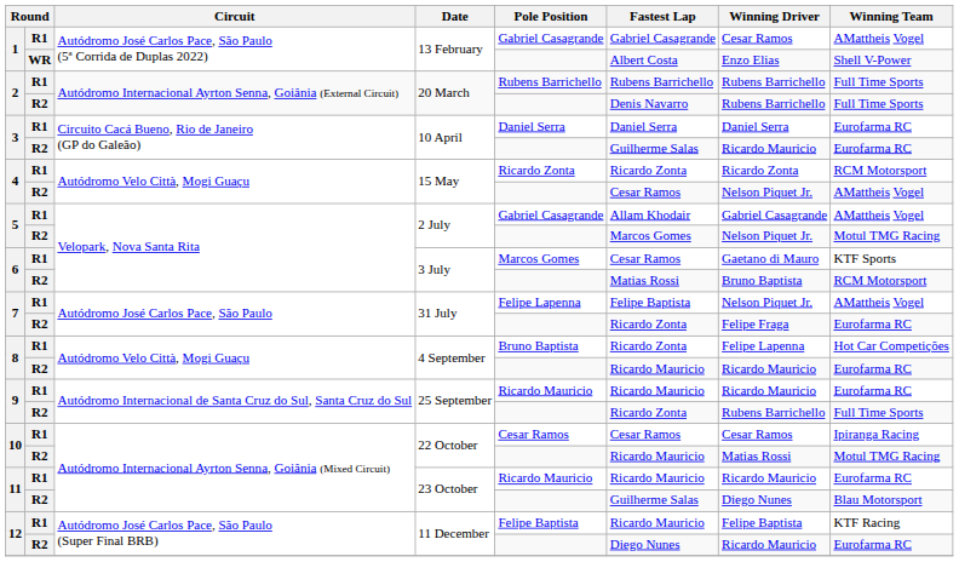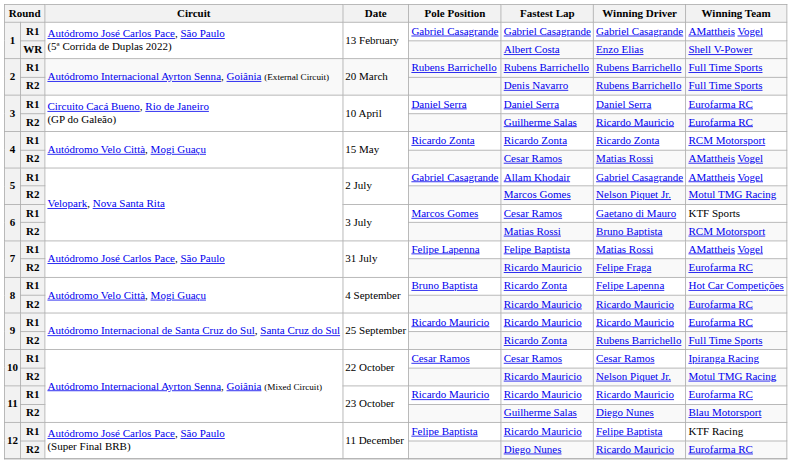1 / R1 | Winning Driver: Cesar Ramos -> Gabriel Casagrande
4 / R2 | Winning Driver: Nelson Piquet Jr. -> Matias Rossi
7 / R1 | Winning Driver: Nelson Piquet Jr. -> Matias Rossi
7 / R2 | Fastest Lap: Ricardo Zonta -> Ricardo Mauricio
10 / R2 | Winning Driver: Matias Rossi -> Nelson Piquet Jr.
